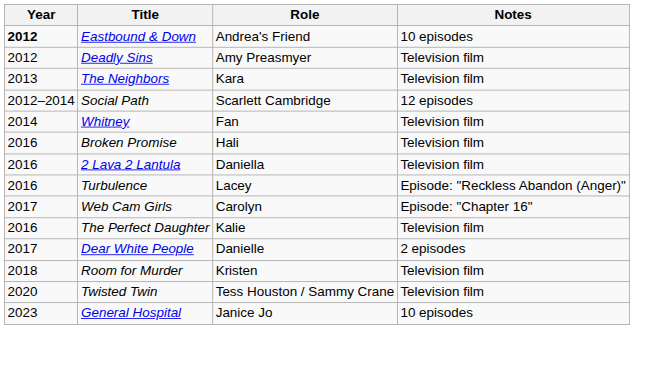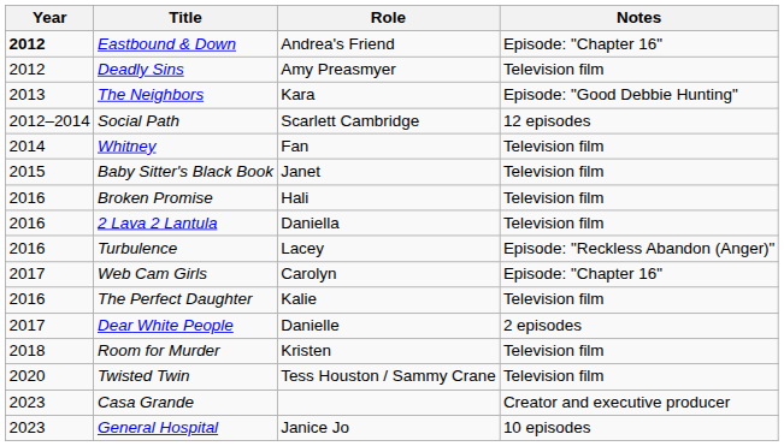Eastbound & Down | Notes: 10 episodes -> Episode: "Chapter 16"
The Neighbors | Notes: Television film -> Episode: "Good Debbie Hunting"
+ row: 2015 | Baby Sitter's Black Book | Janet | Television film
+ row: 2023 | Casa Grande | Creator and executive producer
